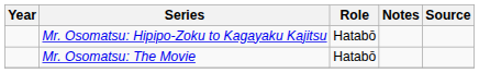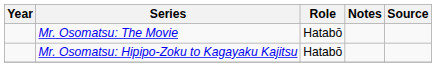rows swapped: Mr. Osomatsu: The Movie <-> Mr. Osomatsu: Hipipo-Zoku to Kagayaku Kajitsu
